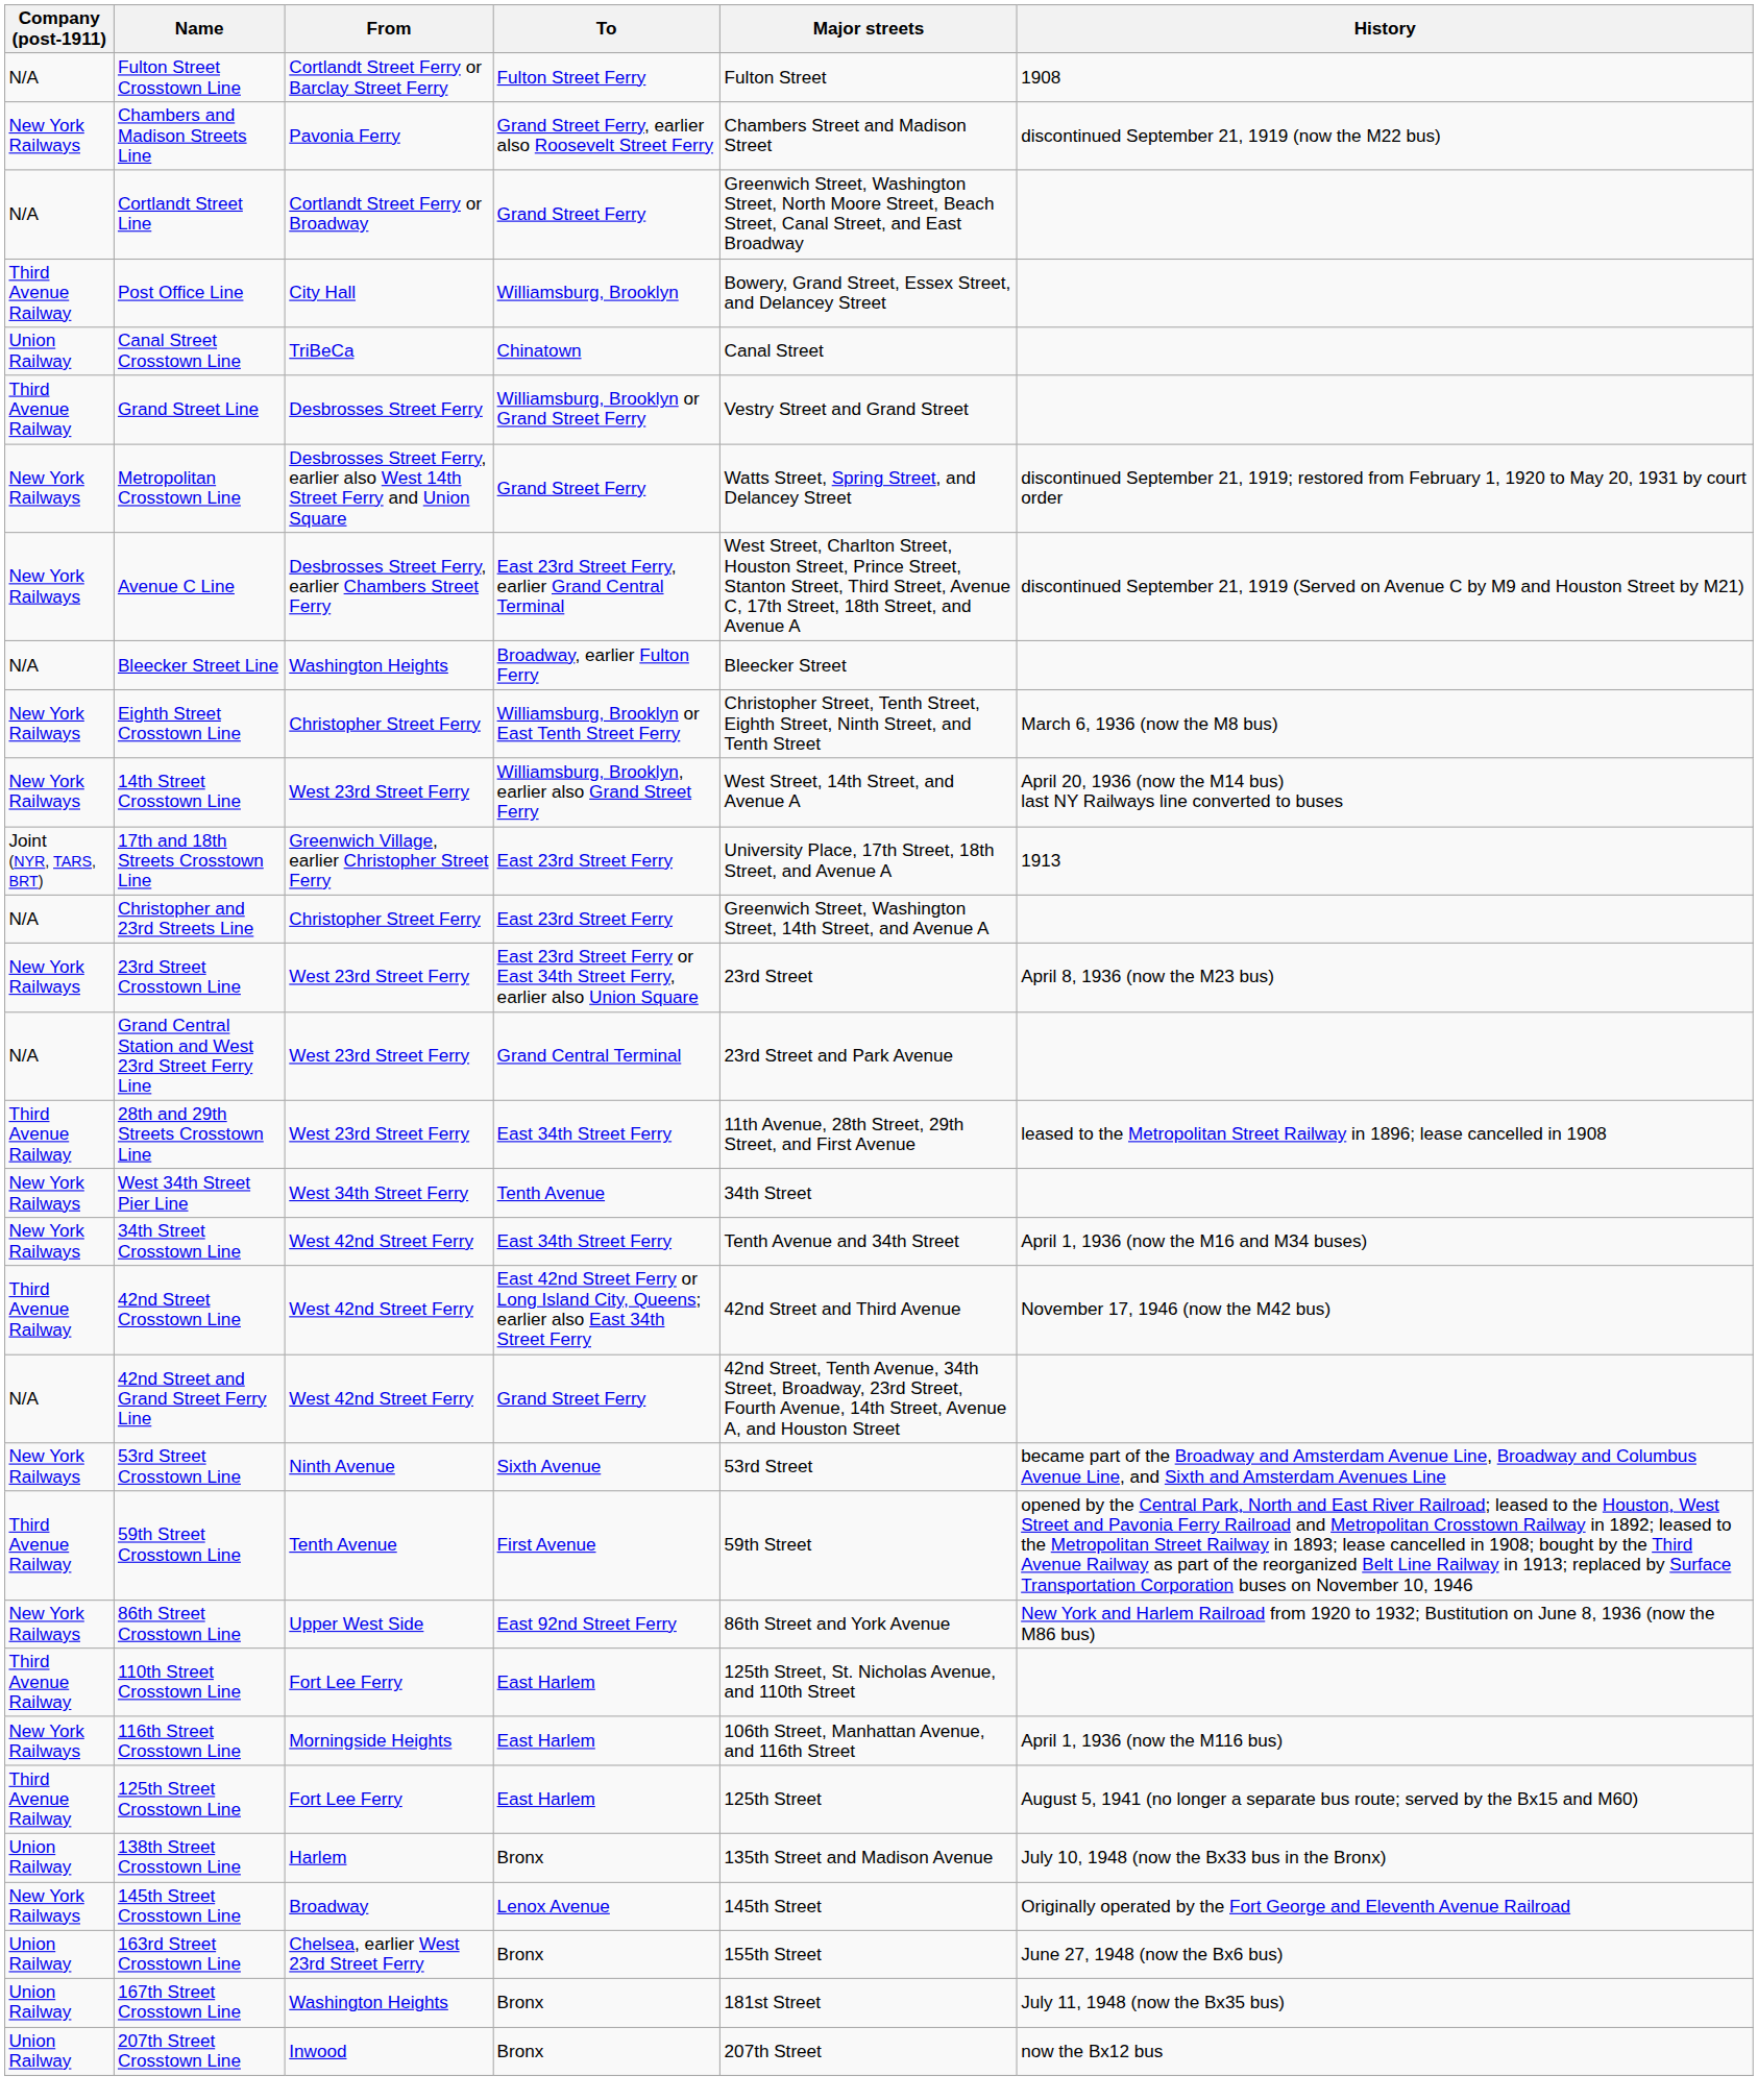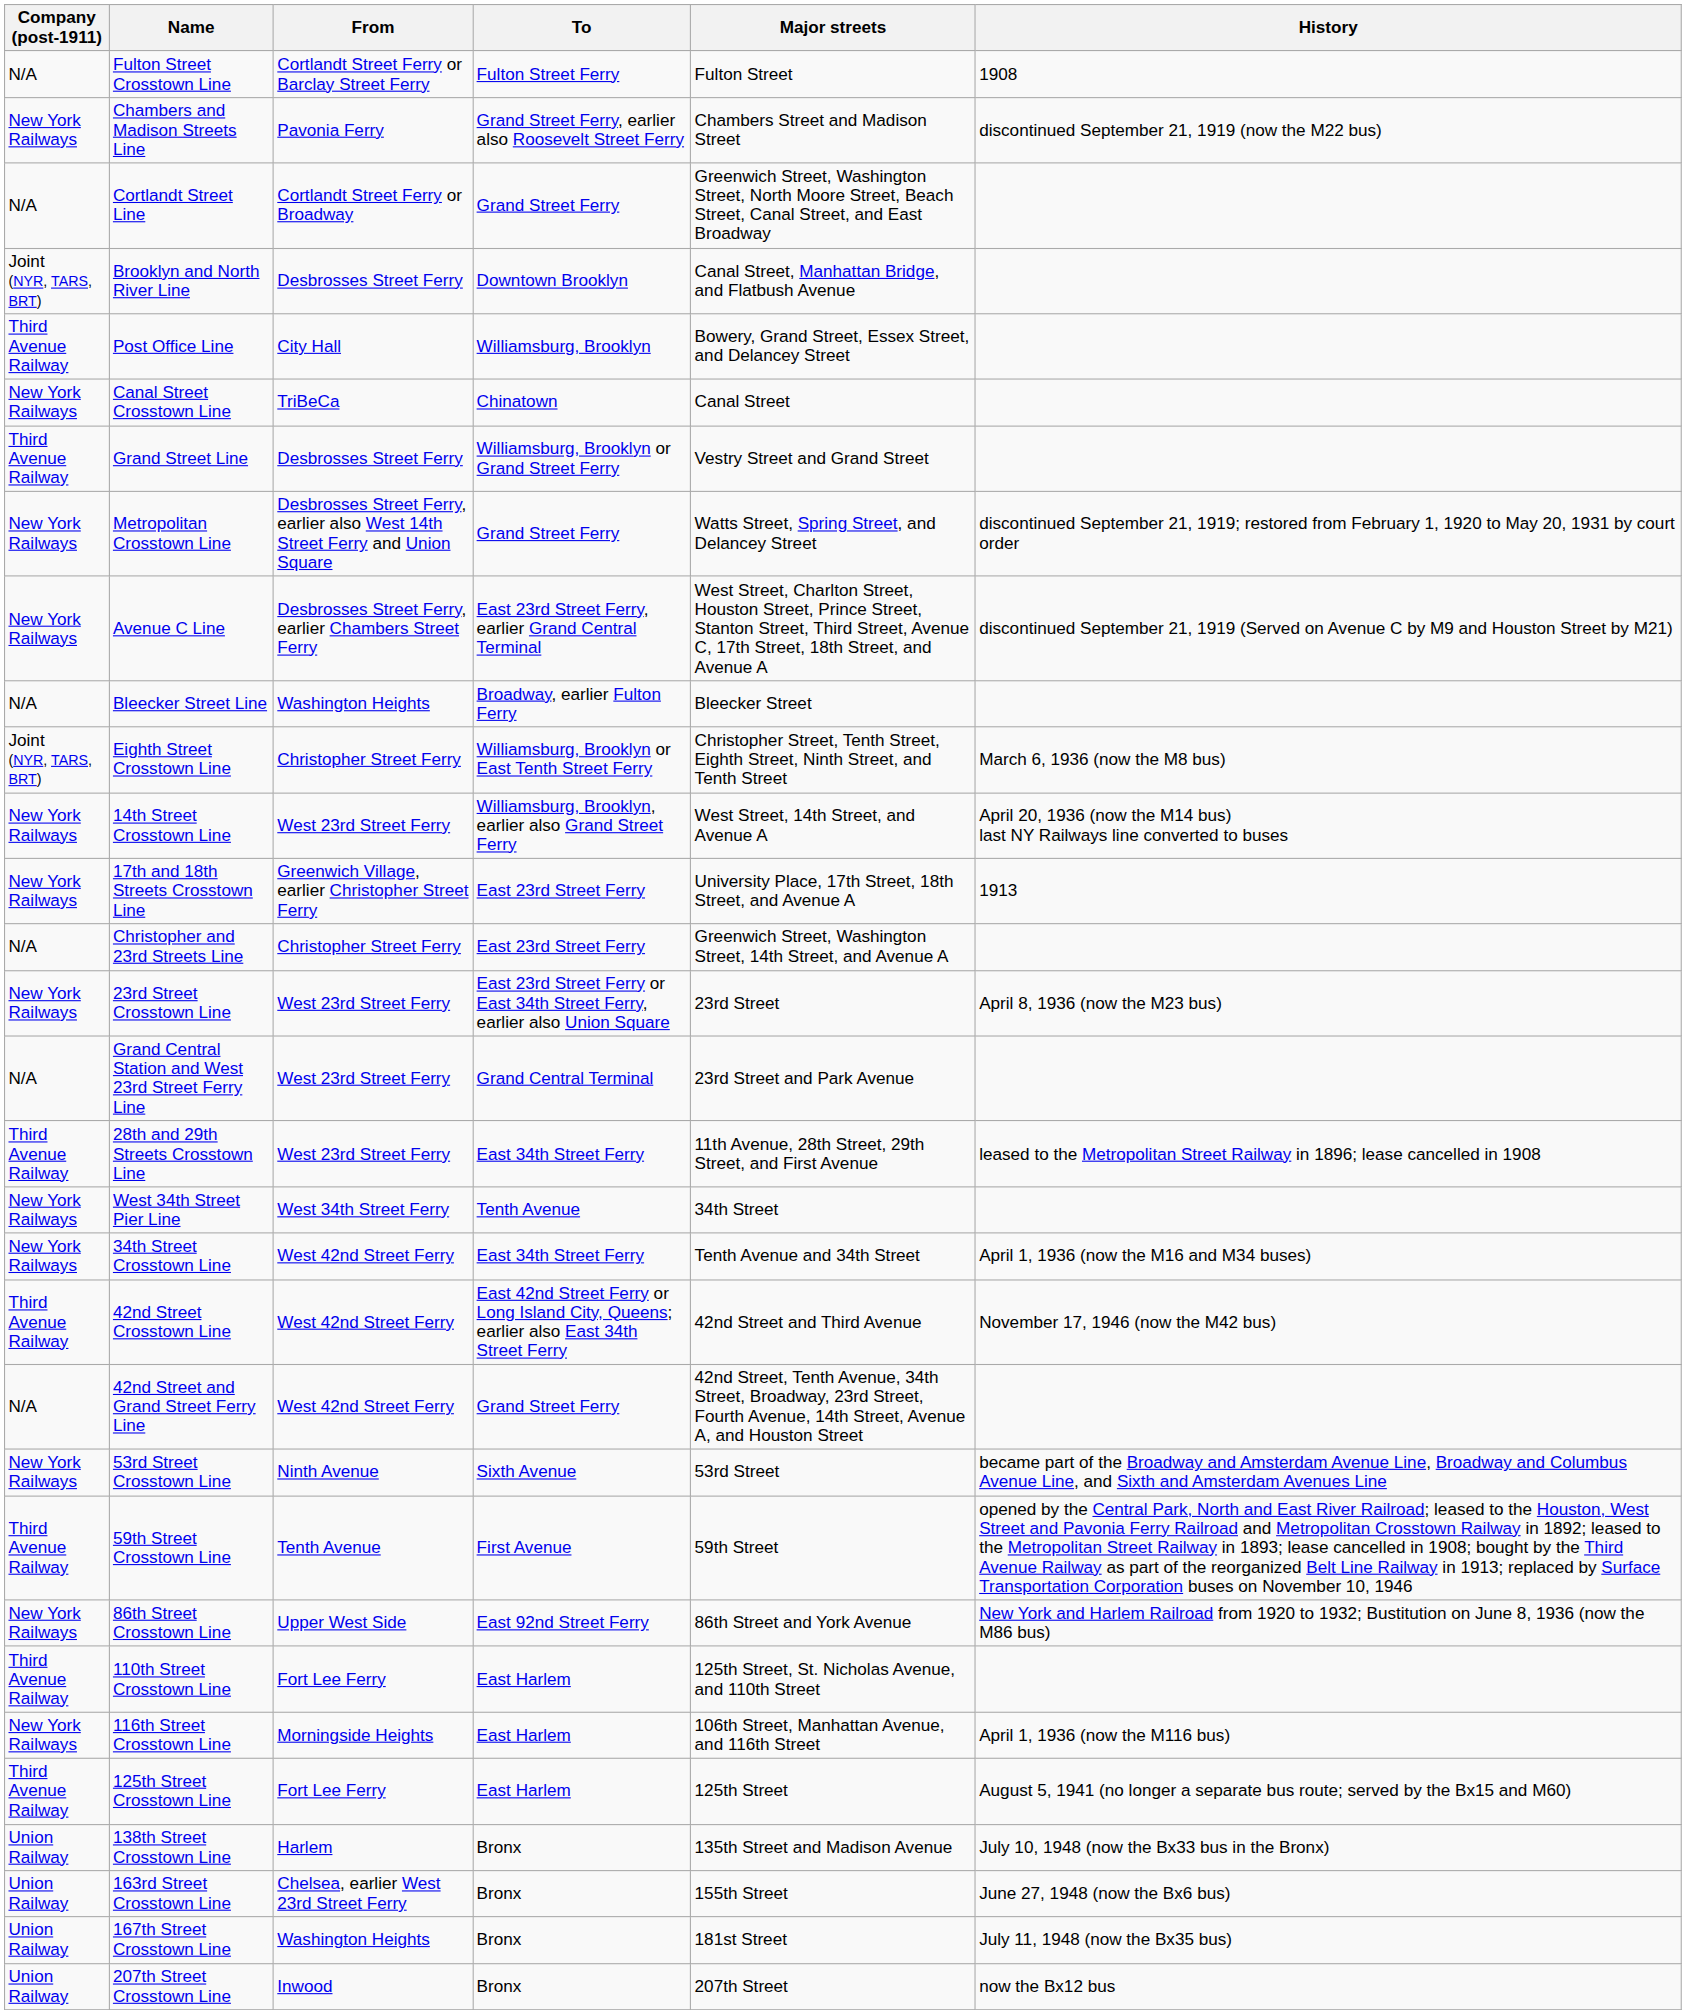+ row: Joint (NYR, TARS, BRT) | Brooklyn and North River Line | Desbrosses Street Ferry | Downtown Brooklyn | Canal Street, Manhattan Bridge, and Flatbush Avenue
Canal Street Crosstown Line | Company (post-1911): Union Railway -> New York Railways
Eighth Street Crosstown Line | Company (post-1911): New York Railways -> Joint (NYR, TARS, BRT)
17th and 18th Streets Crosstown Line | Company (post-1911): Joint (NYR, TARS, BRT) -> New York Railways
- row: New York Railways | 145th Street Crosstown Line | Broadway | Lenox Avenue | 145th Street | Originally operated by the Fort George and Eleventh Avenue Railroad
